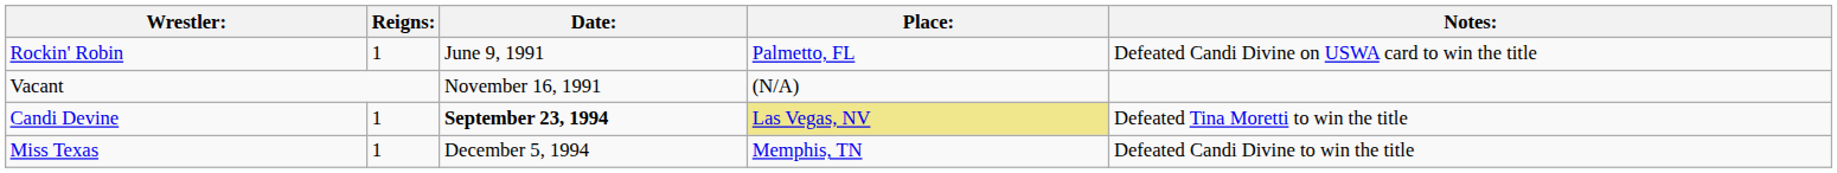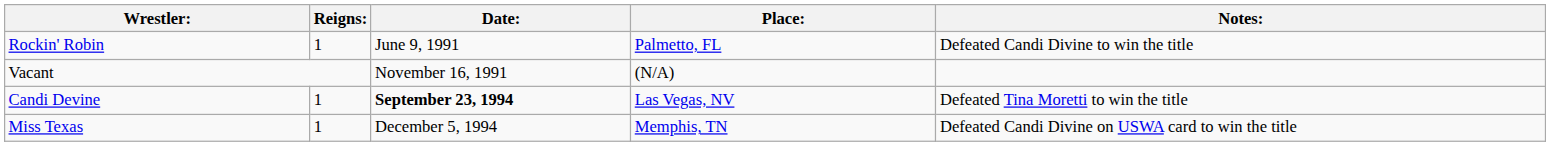Rockin' Robin | Notes:: Defeated Candi Divine on USWA card to win the title -> Defeated Candi Divine to win the title
Candi Devine | Place:: khaki background -> no background
Miss Texas | Notes:: Defeated Candi Divine to win the title -> Defeated Candi Divine on USWA card to win the title
